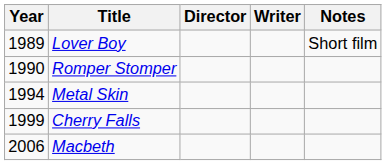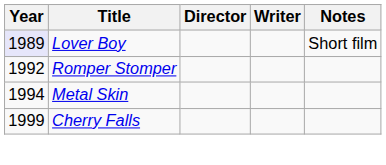Lover Boy | Year: no background -> lavender background
Romper Stomper | Year: 1990 -> 1992
- row: 2006 | Macbeth
